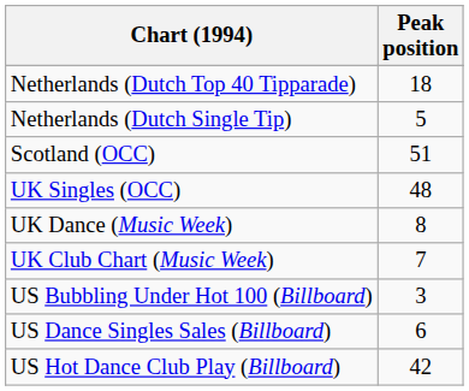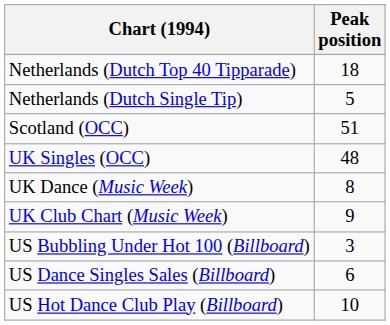UK Club Chart (Music Week) | Peak position: 7 -> 9
US Hot Dance Club Play (Billboard) | Peak position: 42 -> 10
